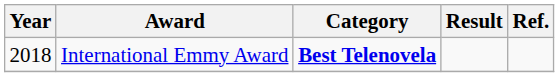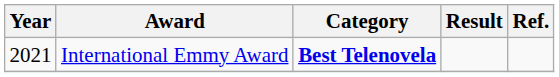International Emmy Award | Year: 2018 -> 2021
